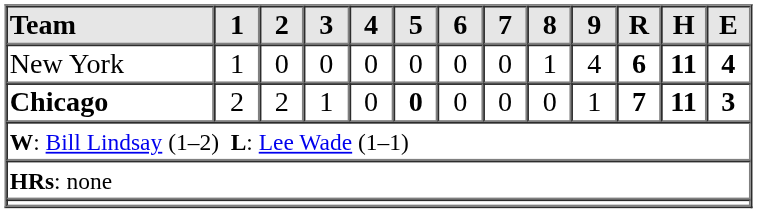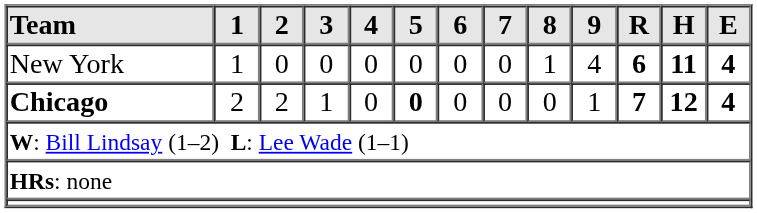Chicago | H: 11 -> 12
Chicago | E: 3 -> 4
